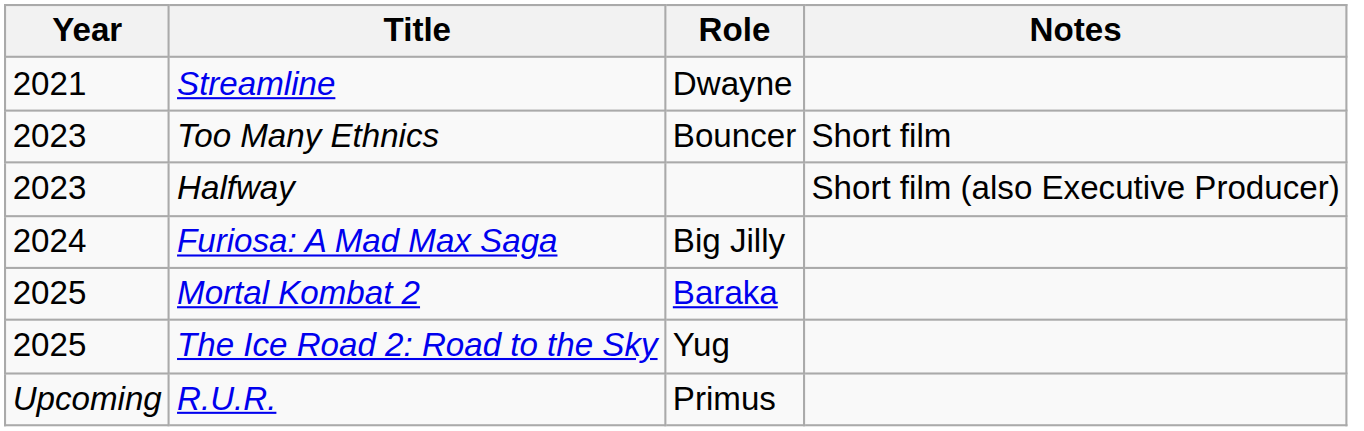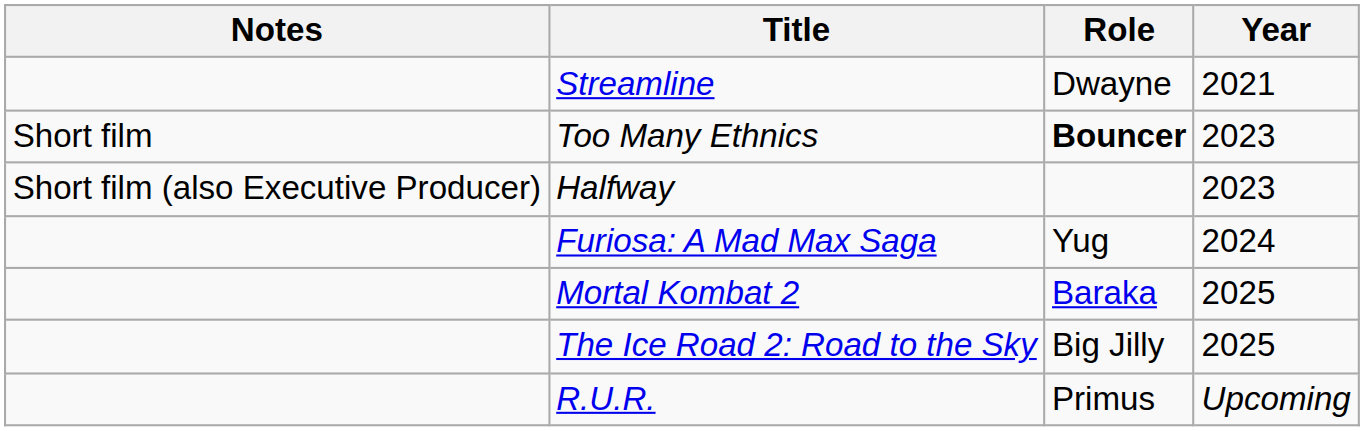columns swapped: Year <-> Notes
Too Many Ethnics | Role: normal -> bold
Furiosa: A Mad Max Saga | Role: Big Jilly -> Yug
The Ice Road 2: Road to the Sky | Role: Yug -> Big Jilly
